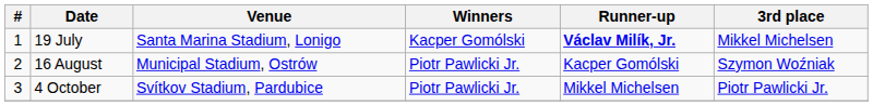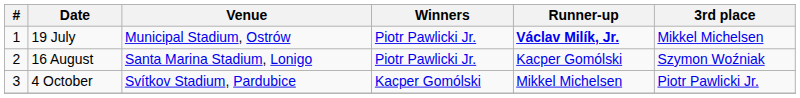19 July | Venue: Santa Marina Stadium, Lonigo -> Municipal Stadium, Ostrów
19 July | Winners: Kacper Gomólski -> Piotr Pawlicki Jr.
16 August | Venue: Municipal Stadium, Ostrów -> Santa Marina Stadium, Lonigo
4 October | Winners: Piotr Pawlicki Jr. -> Kacper Gomólski
